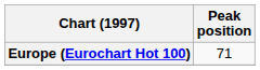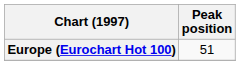Europe (Eurochart Hot 100) | Peak position: 71 -> 51
